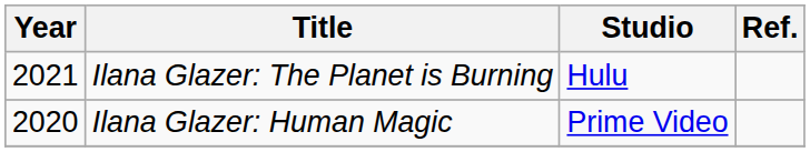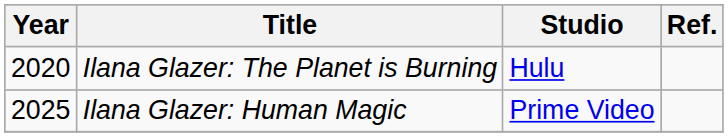Ilana Glazer: The Planet is Burning | Year: 2021 -> 2020
Ilana Glazer: Human Magic | Year: 2020 -> 2025
